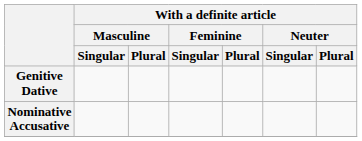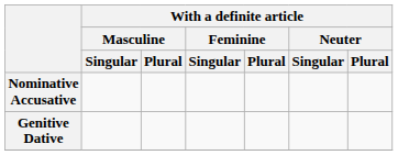rows swapped: Nominative Accusative <-> Genitive Dative
